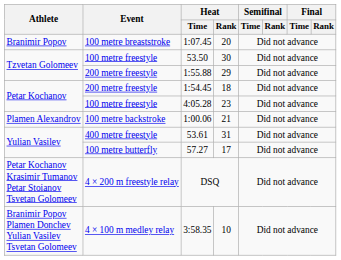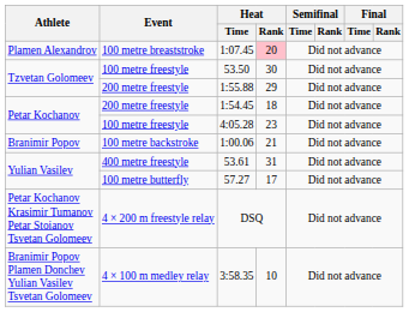1:07.45 | Athlete: Branimir Popov -> Plamen Alexandrov
1:07.45 | Heat / Rank: no background -> pink background
1:00.06 | Athlete: Plamen Alexandrov -> Branimir Popov
